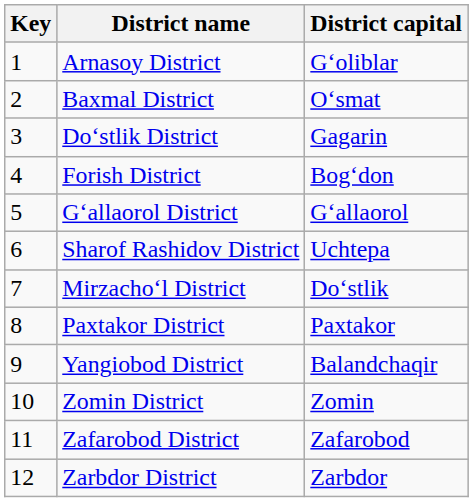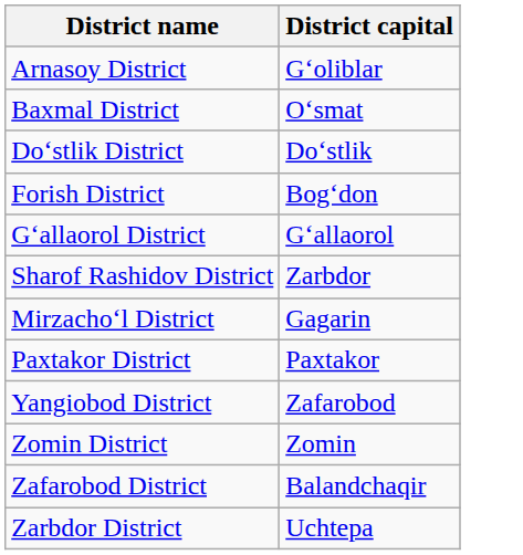- column: Key | 1 | 2 | 3 | 4 | 5 | 6 | 7 | 8 | 9 | 10 | 11 | 12
Doʻstlik District | District capital: Gagarin -> Doʻstlik
Sharof Rashidov District | District capital: Uchtepa -> Zarbdor
Mirzachoʻl District | District capital: Doʻstlik -> Gagarin
Yangiobod District | District capital: Balandchaqir -> Zafarobod
Zafarobod District | District capital: Zafarobod -> Balandchaqir
Zarbdor District | District capital: Zarbdor -> Uchtepa
